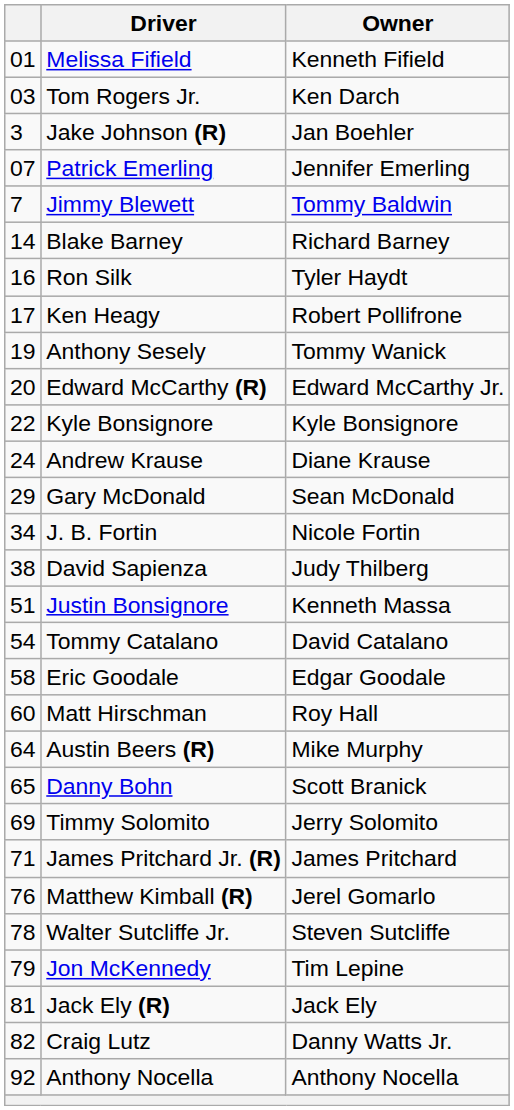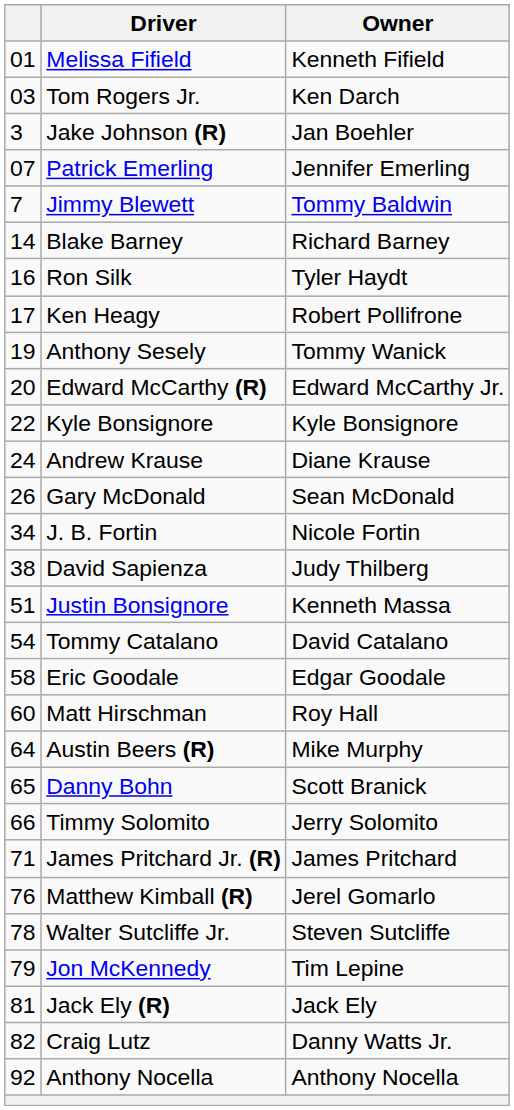Gary McDonald | column 1: 29 -> 26
Timmy Solomito | column 1: 69 -> 66
